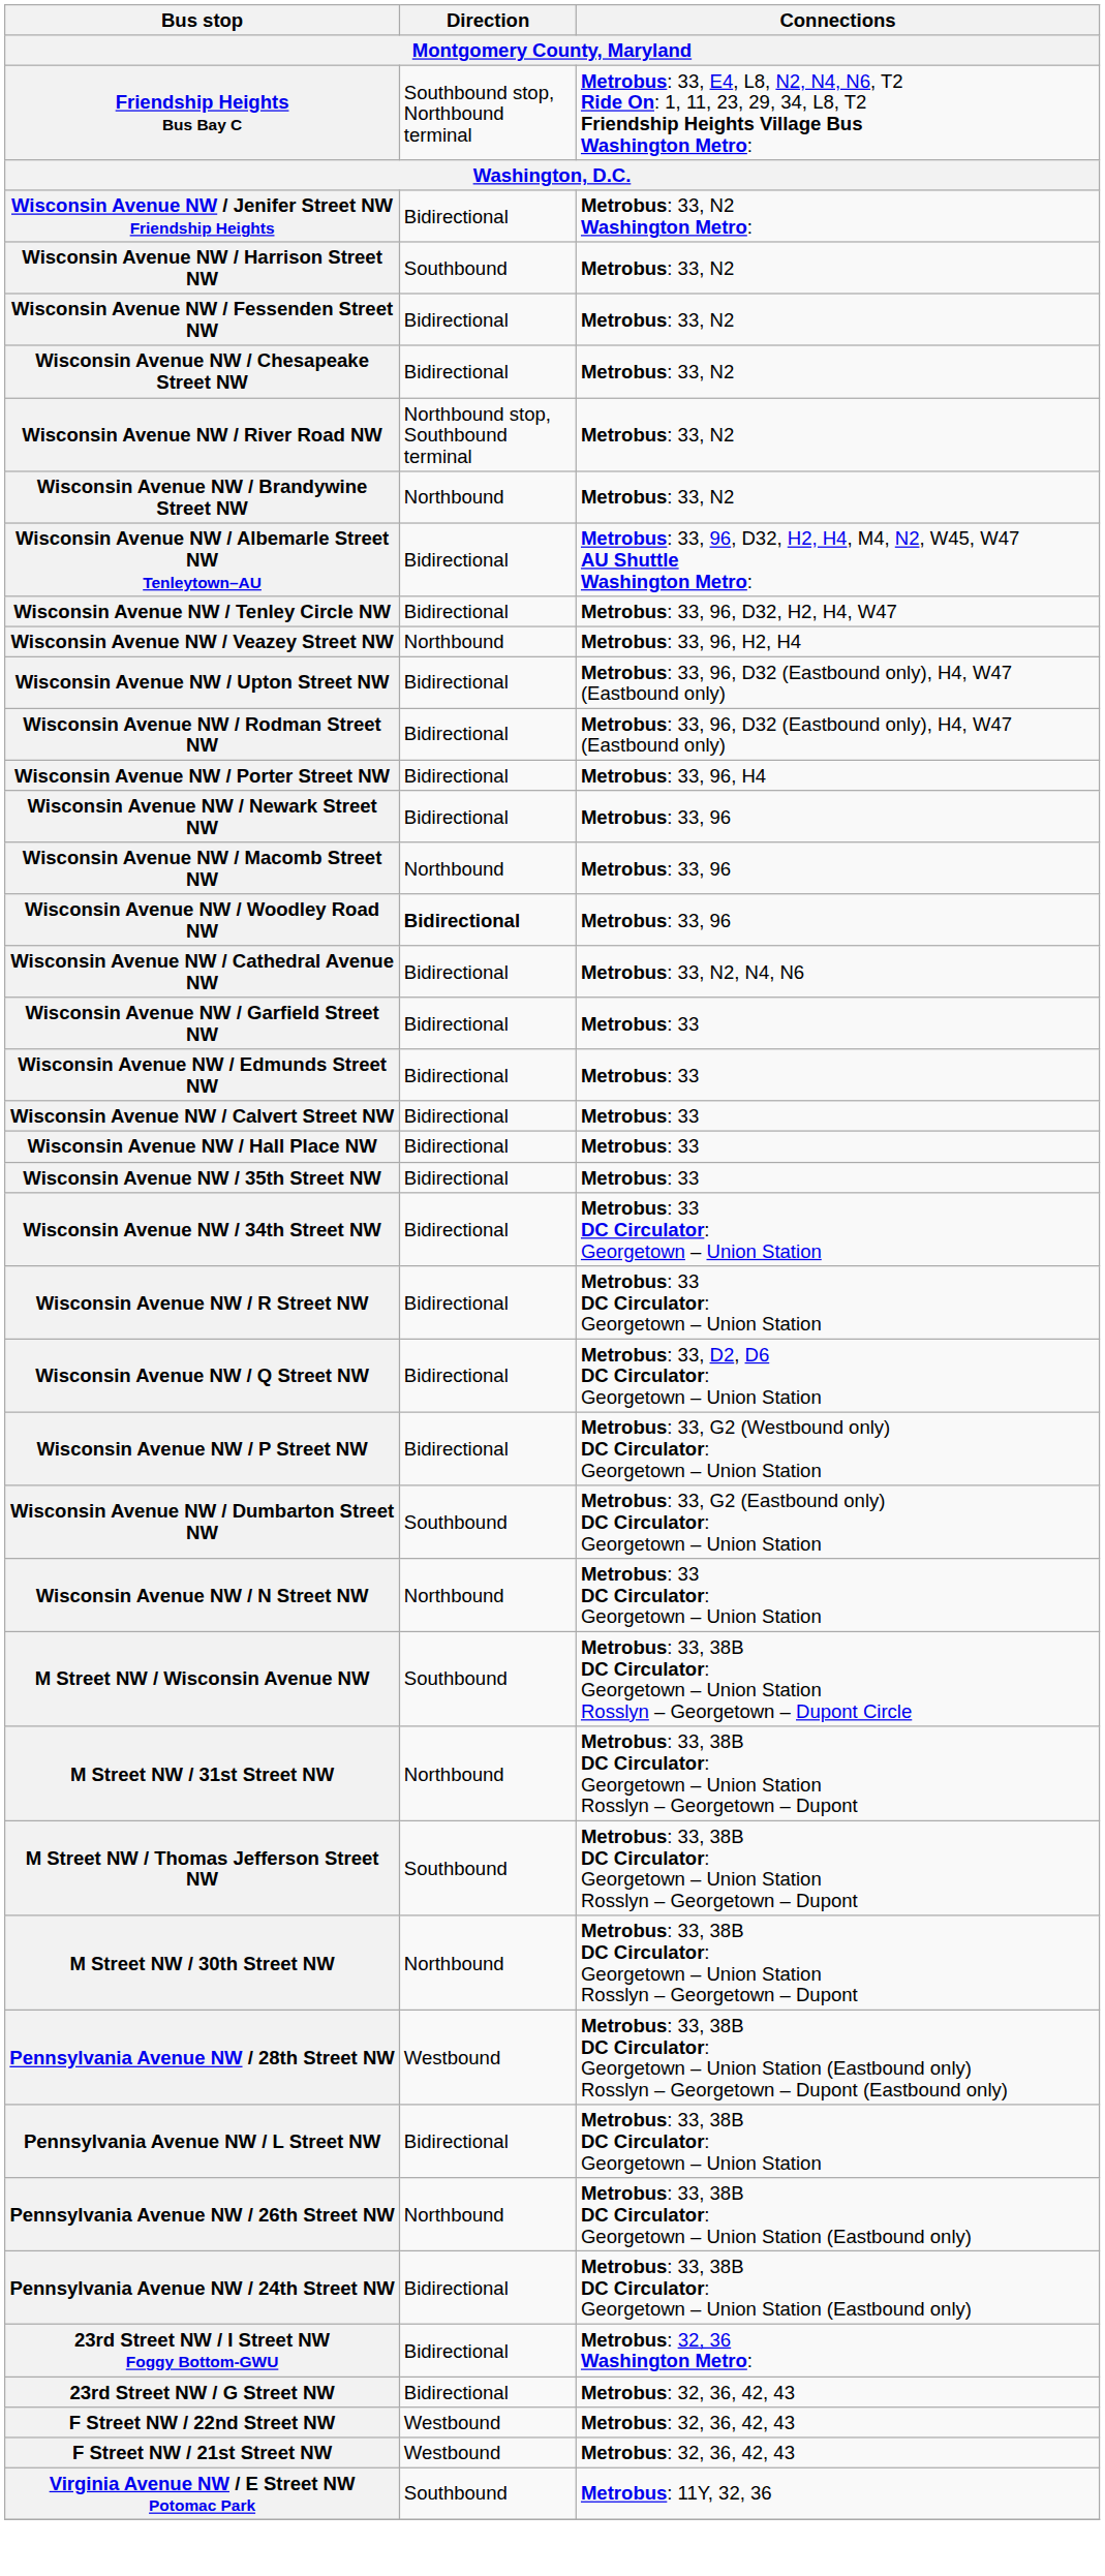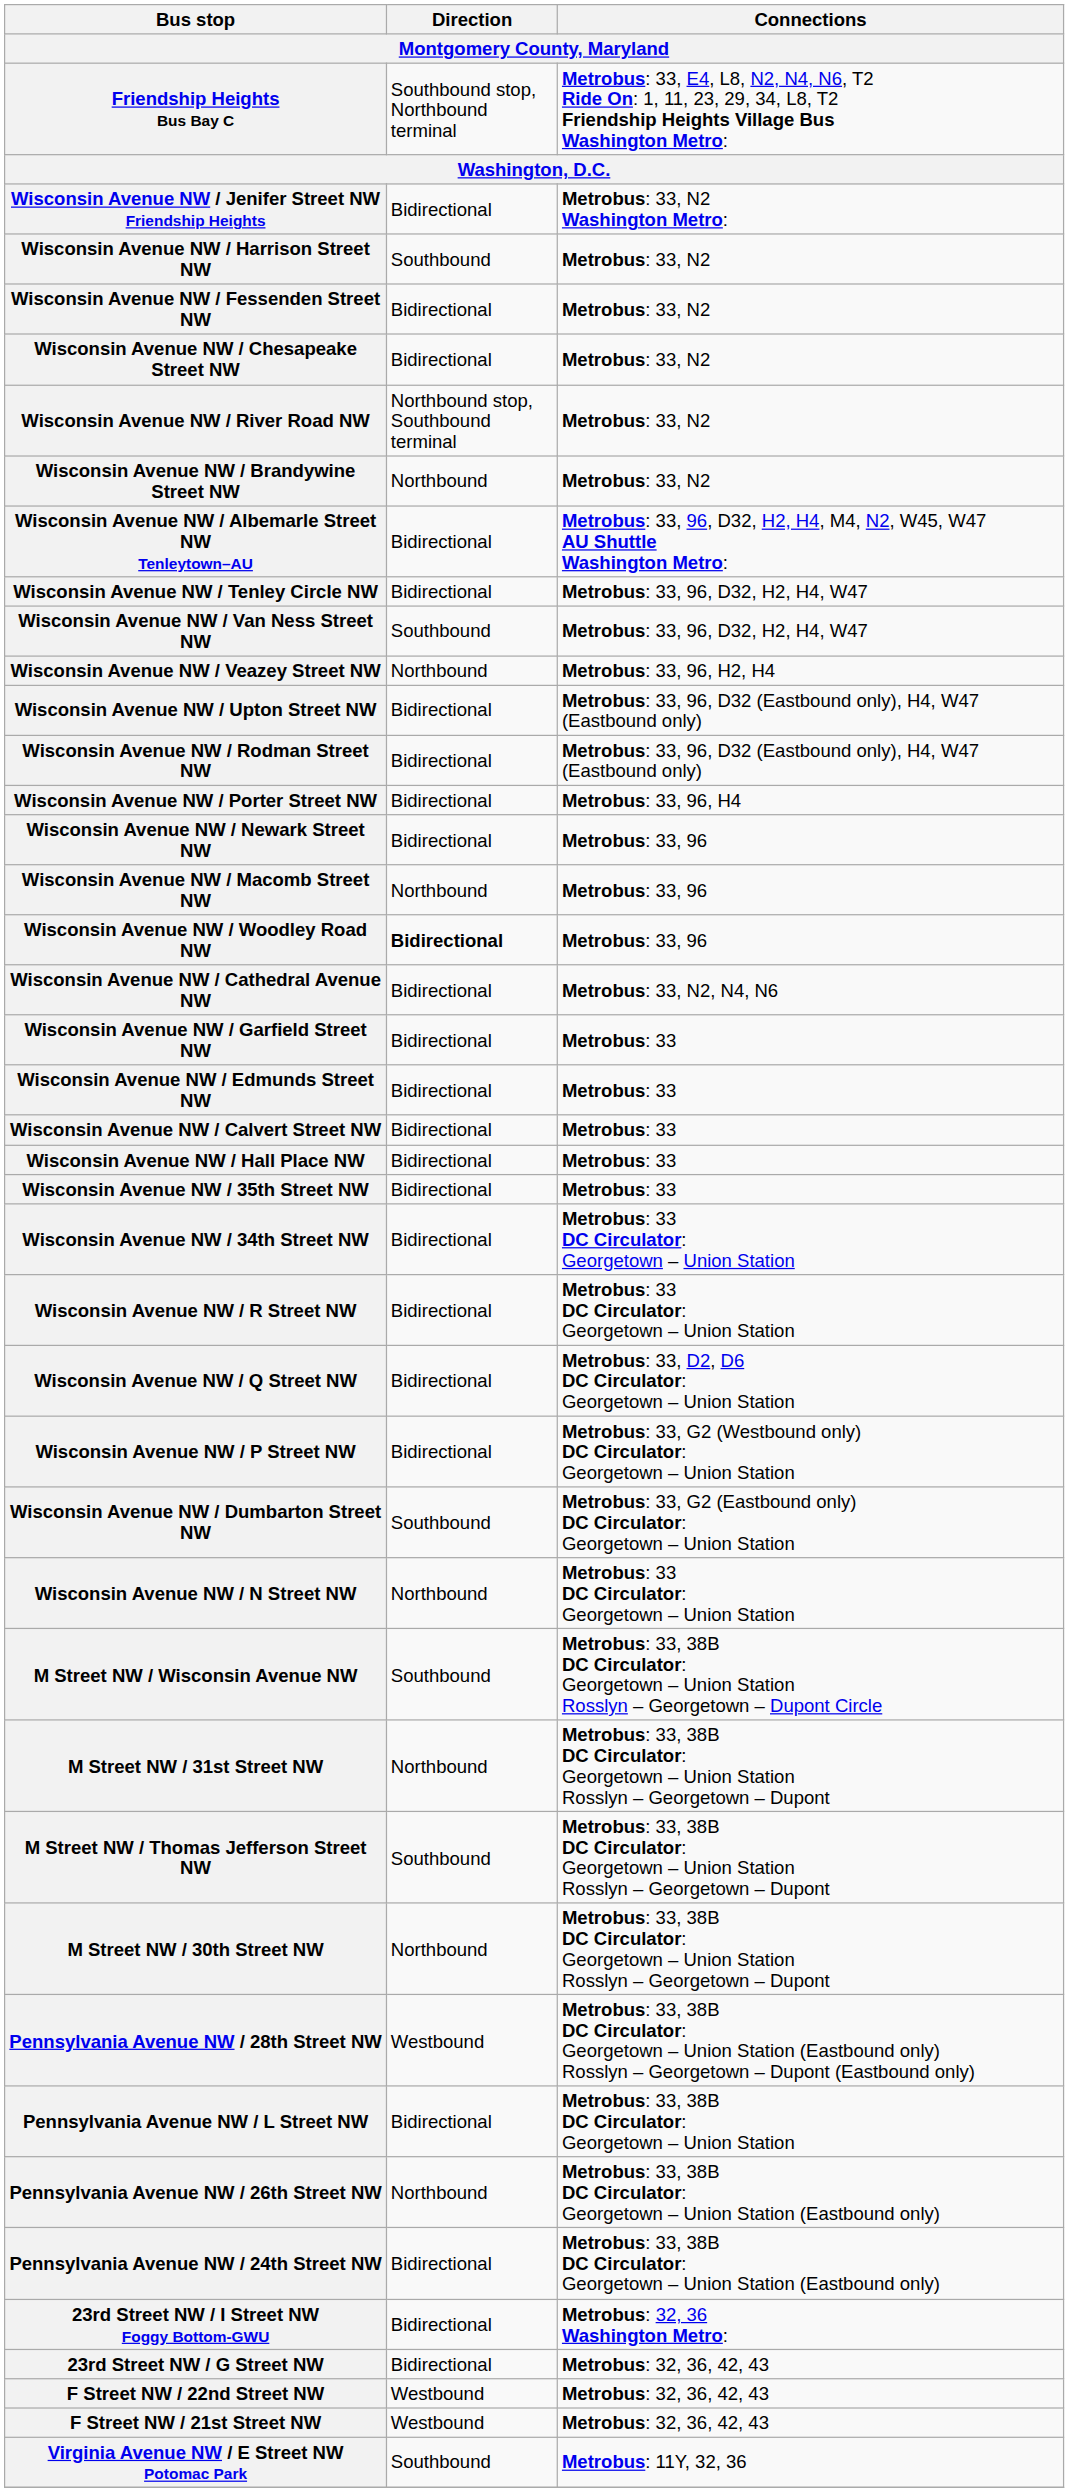+ row: Wisconsin Avenue NW / Van Ness Street NW | Southbound | Metrobus: 33, 96, D32, H2, H4, W47
